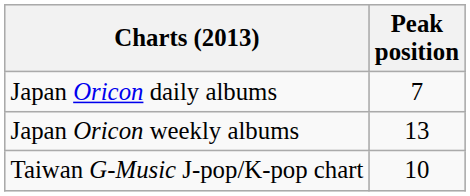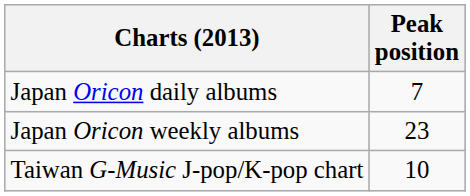Japan Oricon weekly albums | Peak position: 13 -> 23
